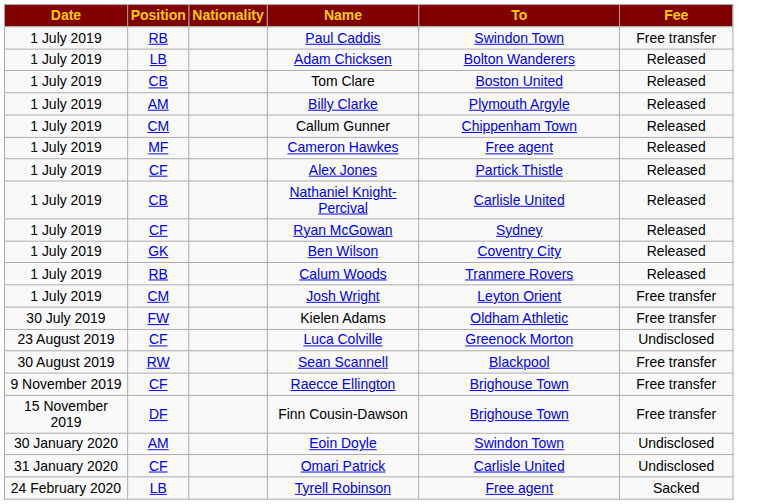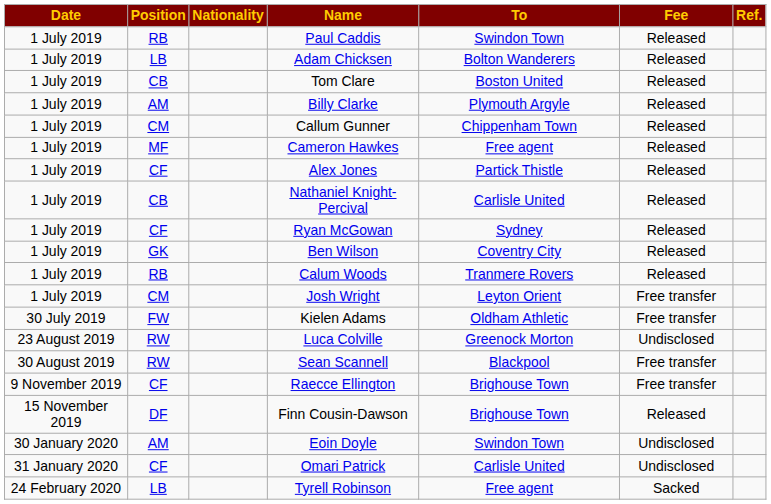+ column: Ref.
Paul Caddis | Fee: Free transfer -> Released
Luca Colville | Position: CF -> RW
Finn Cousin-Dawson | Fee: Free transfer -> Released
